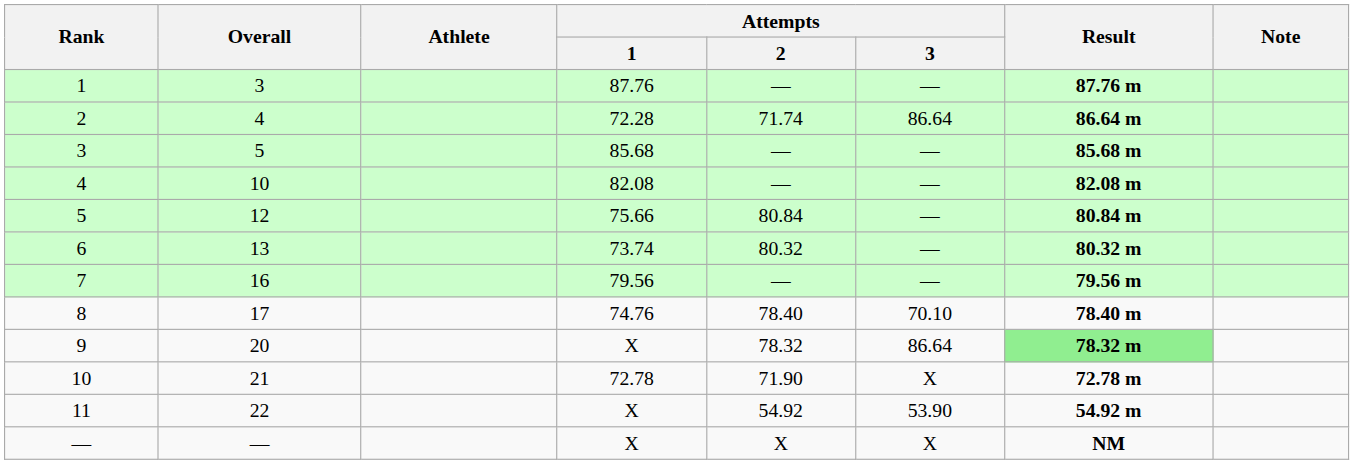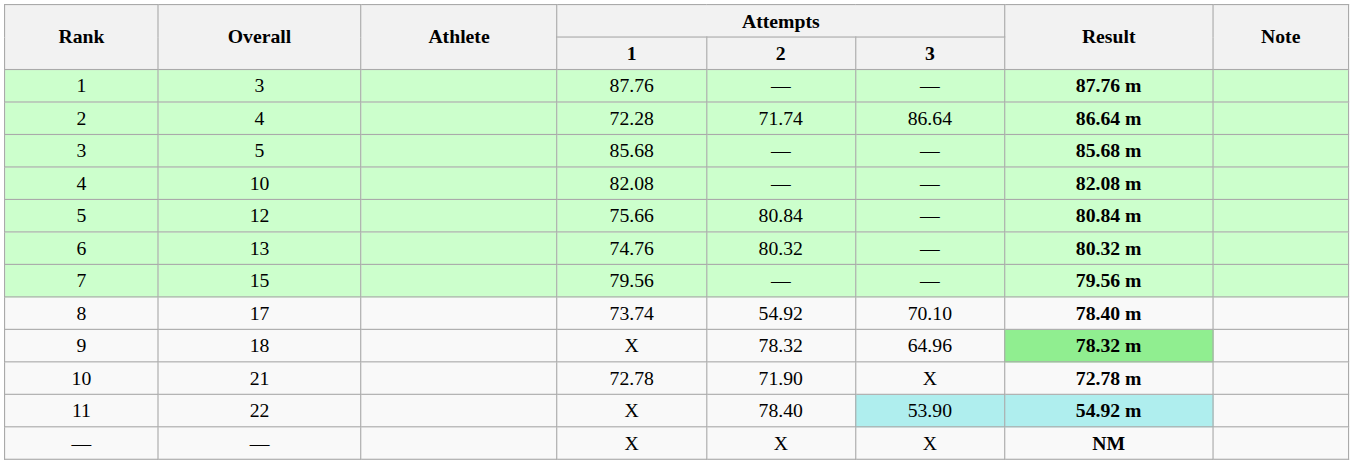6 | Attempts / 1: 73.74 -> 74.76
7 | Overall: 16 -> 15
8 | Attempts / 1: 74.76 -> 73.74
8 | Attempts / 2: 78.40 -> 54.92
9 | Overall: 20 -> 18
9 | Attempts / 3: 86.64 -> 64.96
11 | Attempts / 2: 54.92 -> 78.40
11 | Attempts / 3: no background -> paleturquoise background
11 | Result: no background -> paleturquoise background
